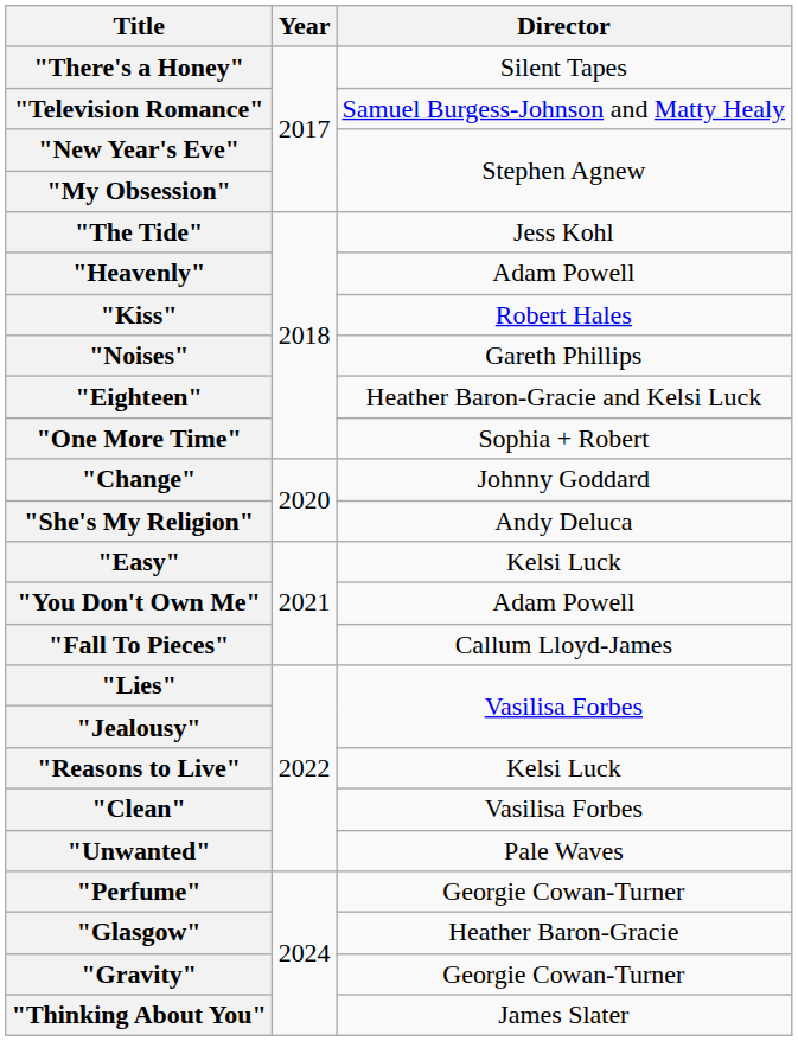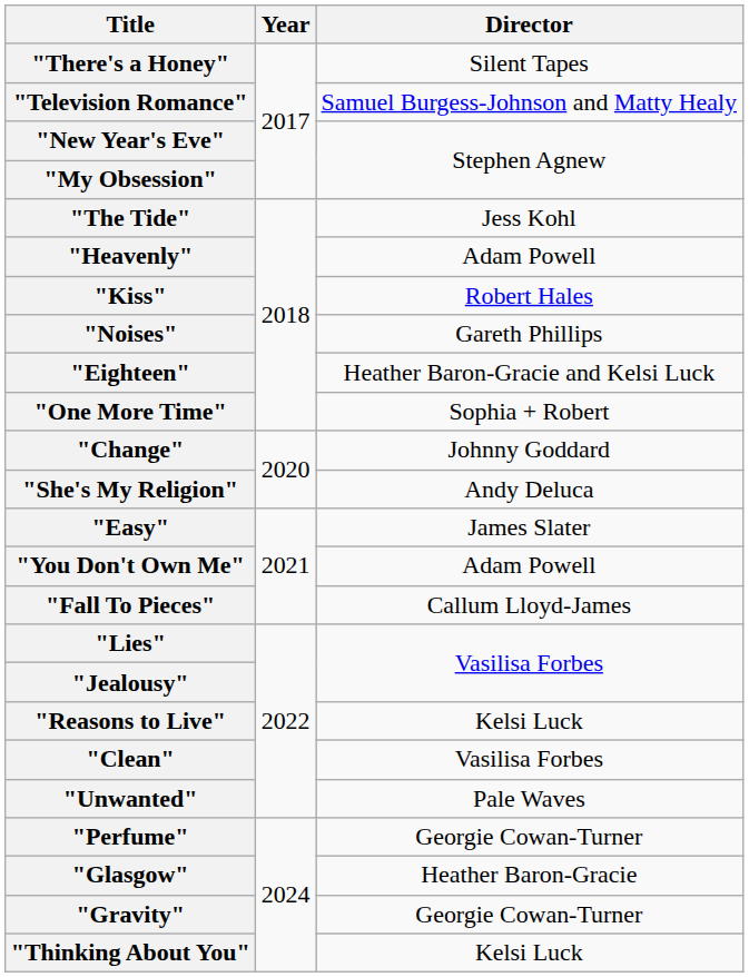"Easy" | Director: Kelsi Luck -> James Slater
"Thinking About You" | Director: James Slater -> Kelsi Luck
